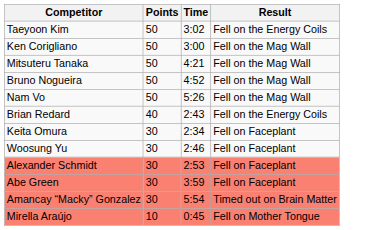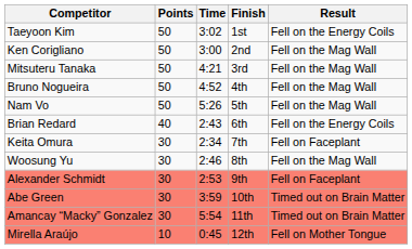+ column: Finish | 1st | 2nd | 3rd | 4th | 5th | 6th | 7th | 8th | 9th | 10th | 11th | 12th
Woosung Yu | Result: Fell on Faceplant -> Fell on the Mag Wall
Abe Green | Result: Fell on Faceplant -> Timed out on Brain Matter
